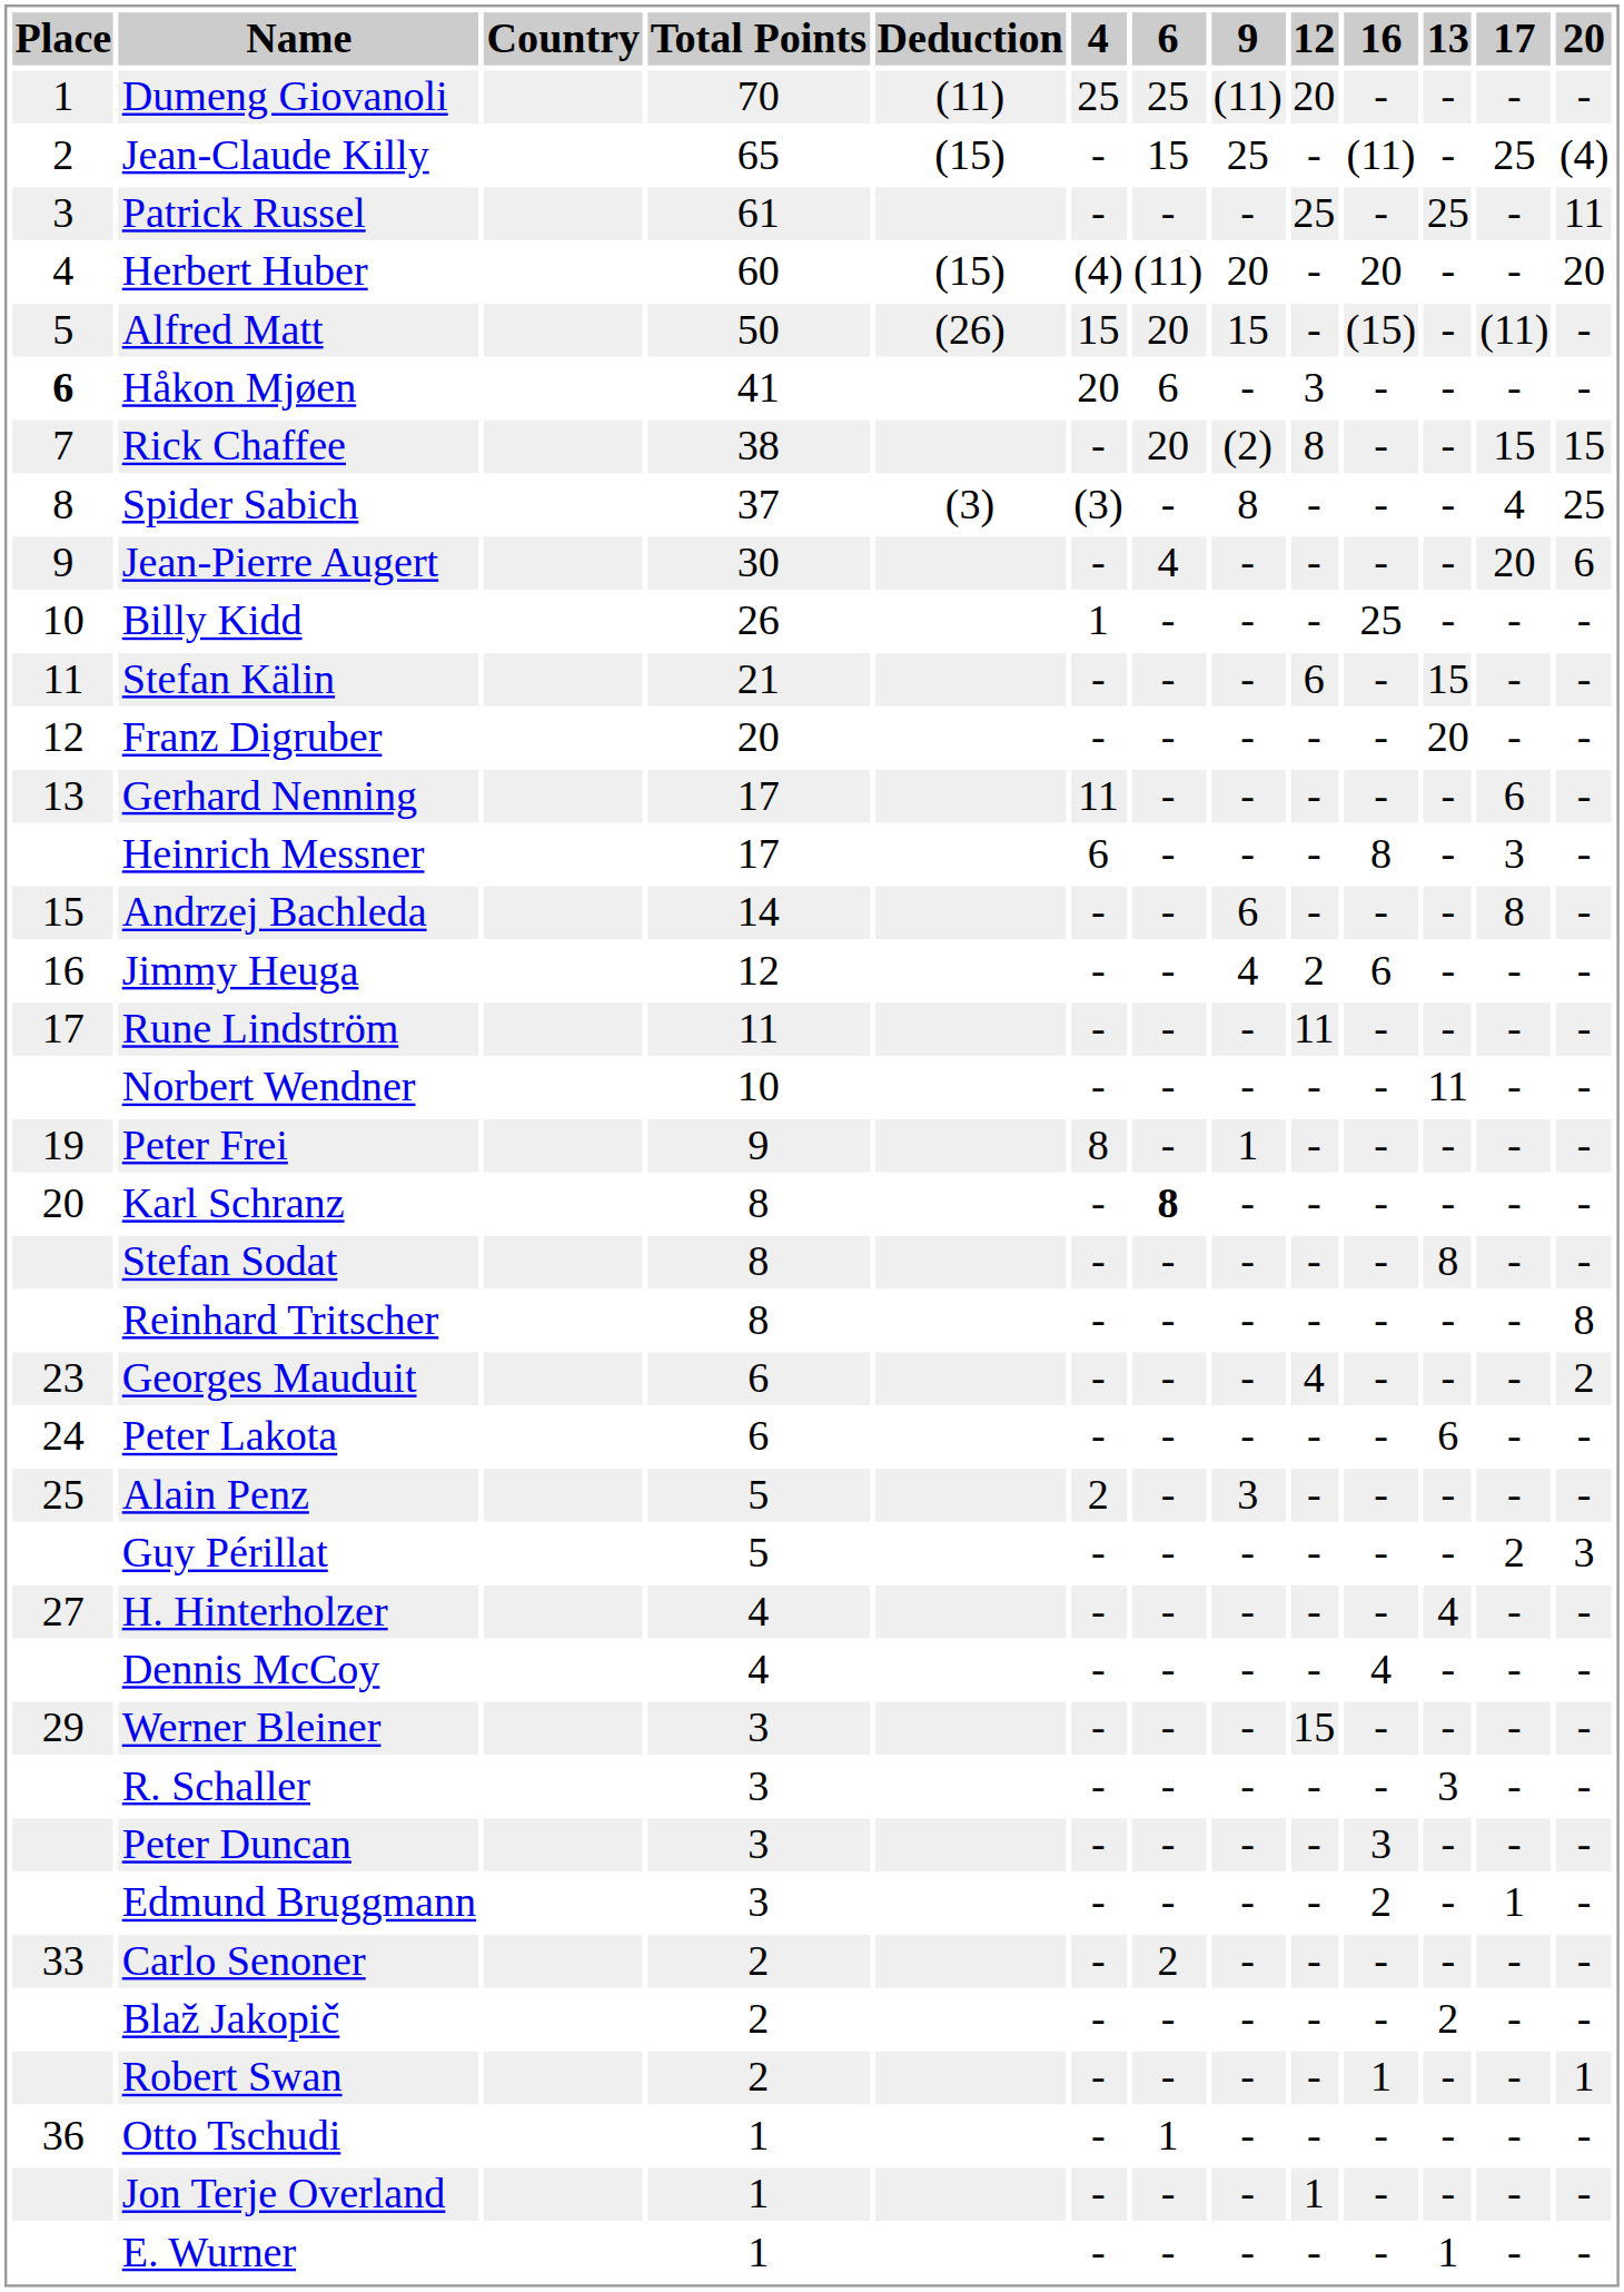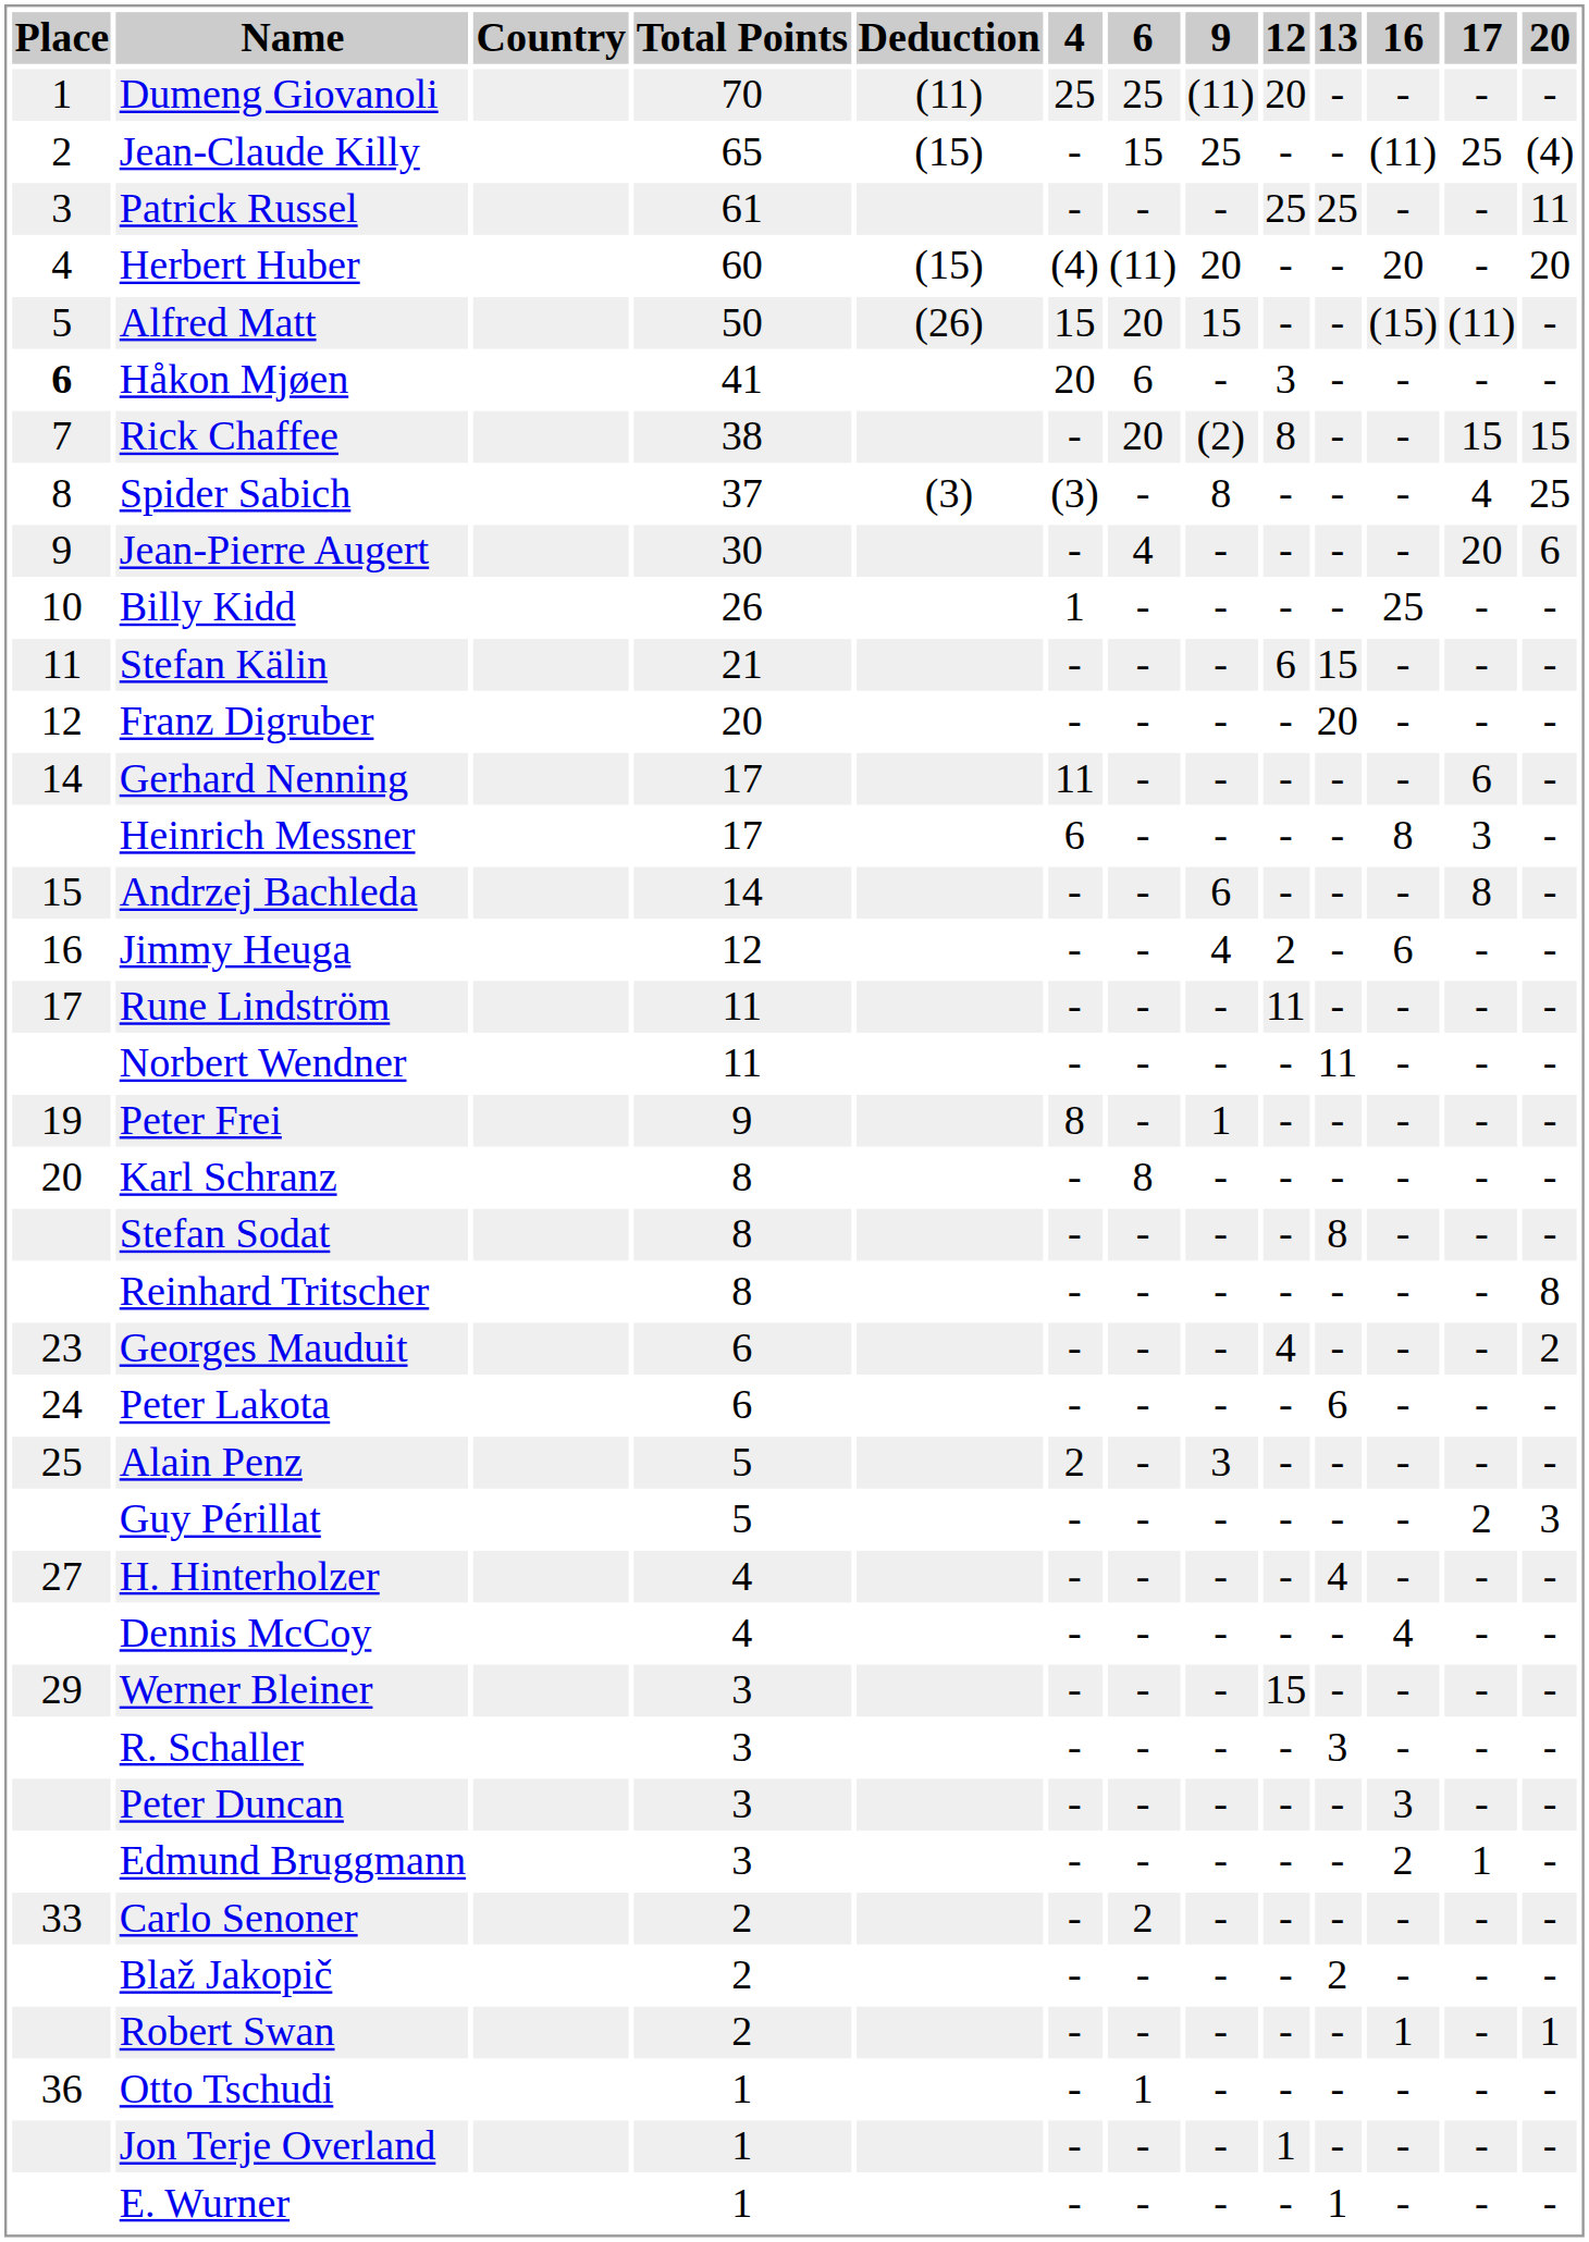columns swapped: 13 <-> 16
Gerhard Nenning | Place: 13 -> 14
Norbert Wendner | Total Points: 10 -> 11
Karl Schranz | 6: bold -> normal
